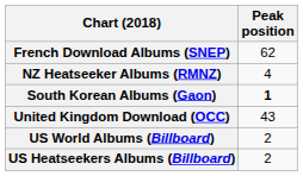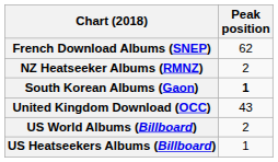NZ Heatseeker Albums (RMNZ) | Peak position: 4 -> 2
US Heatseekers Albums (Billboard) | Peak position: 2 -> 1
